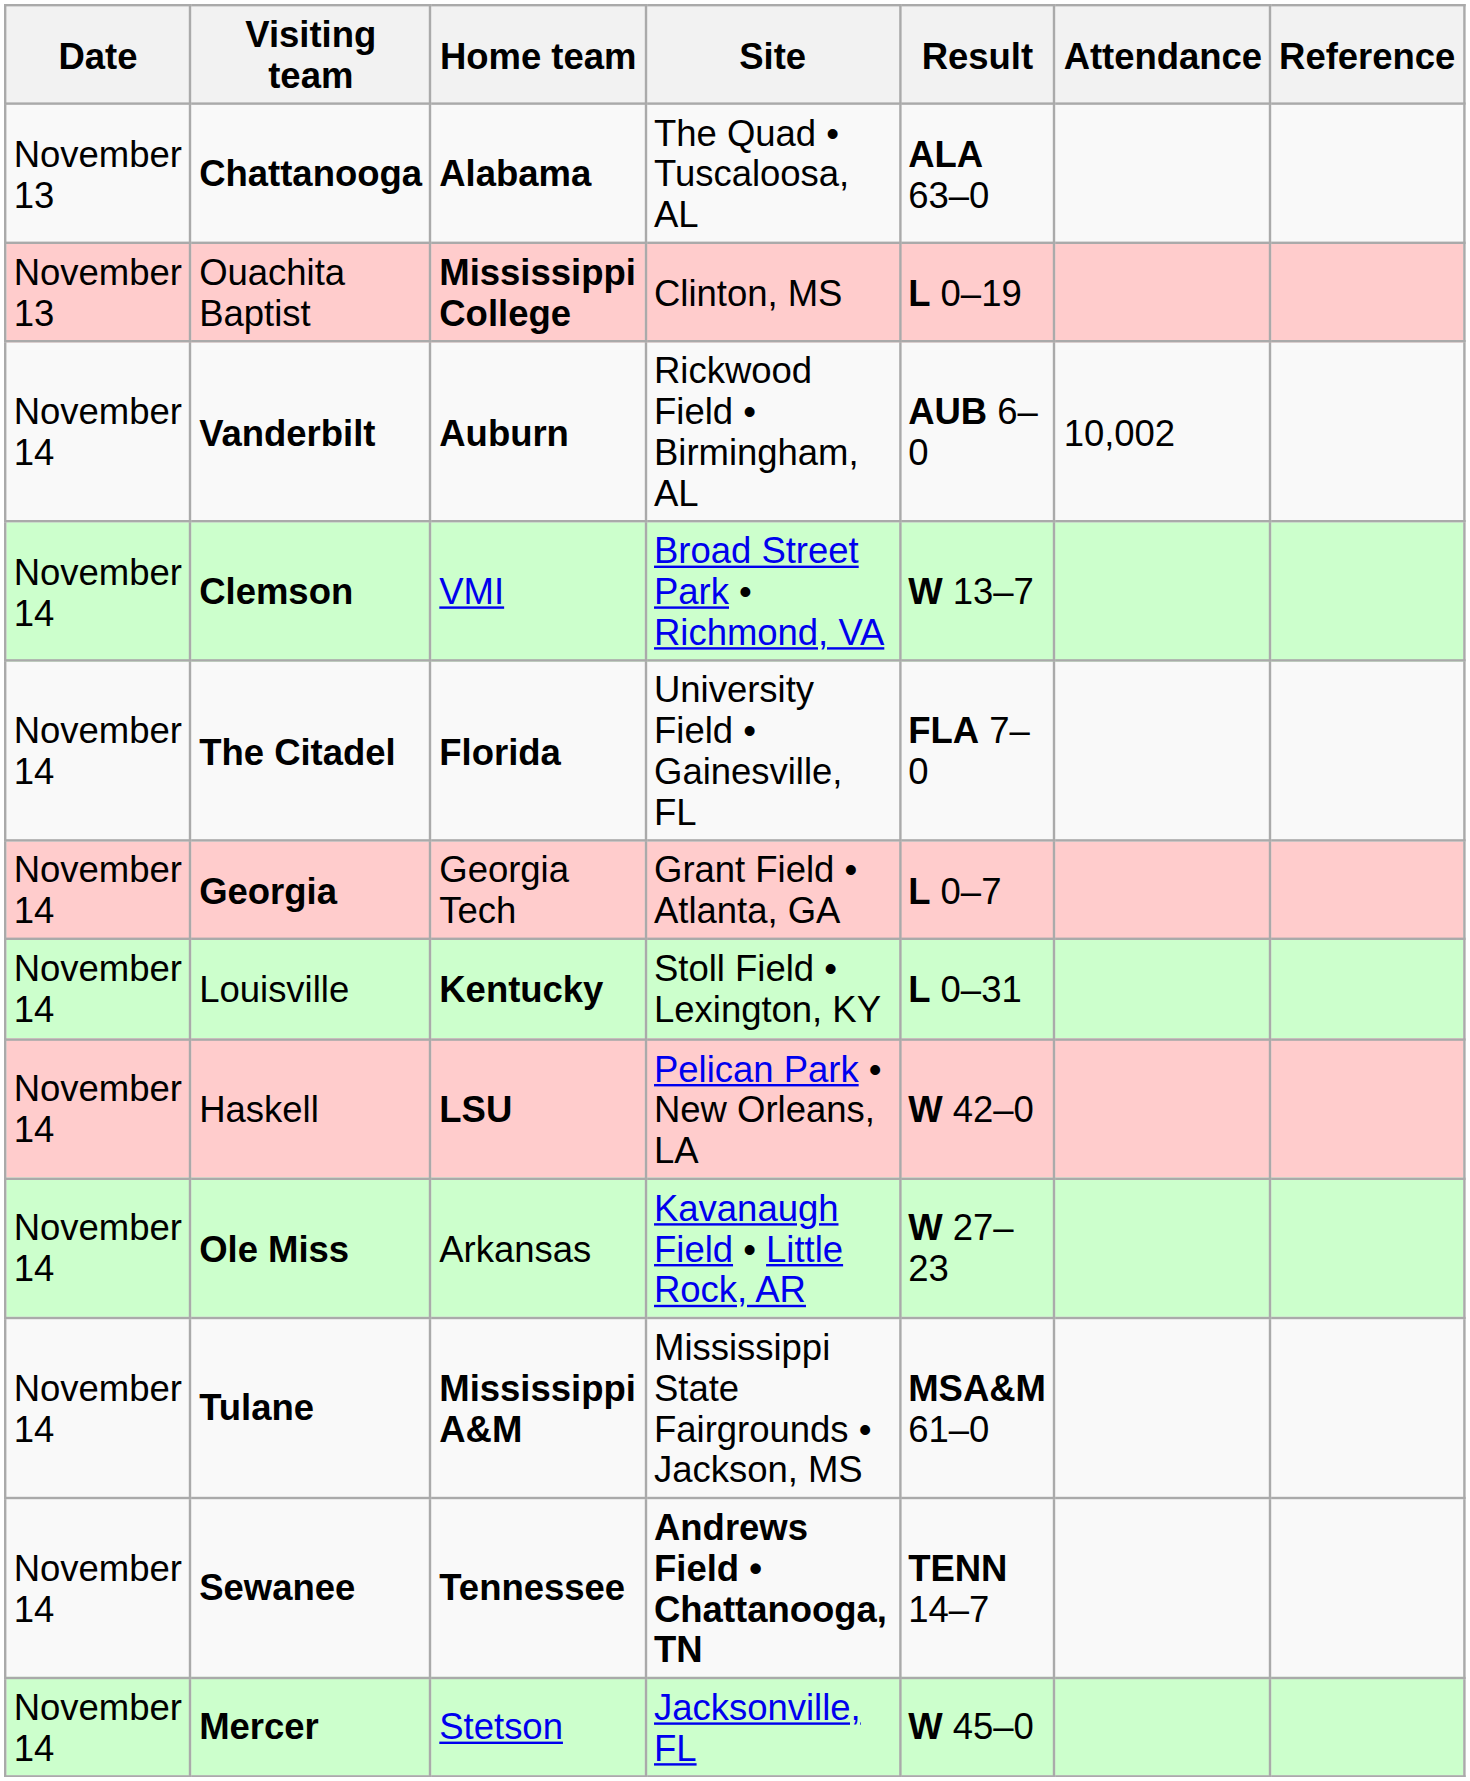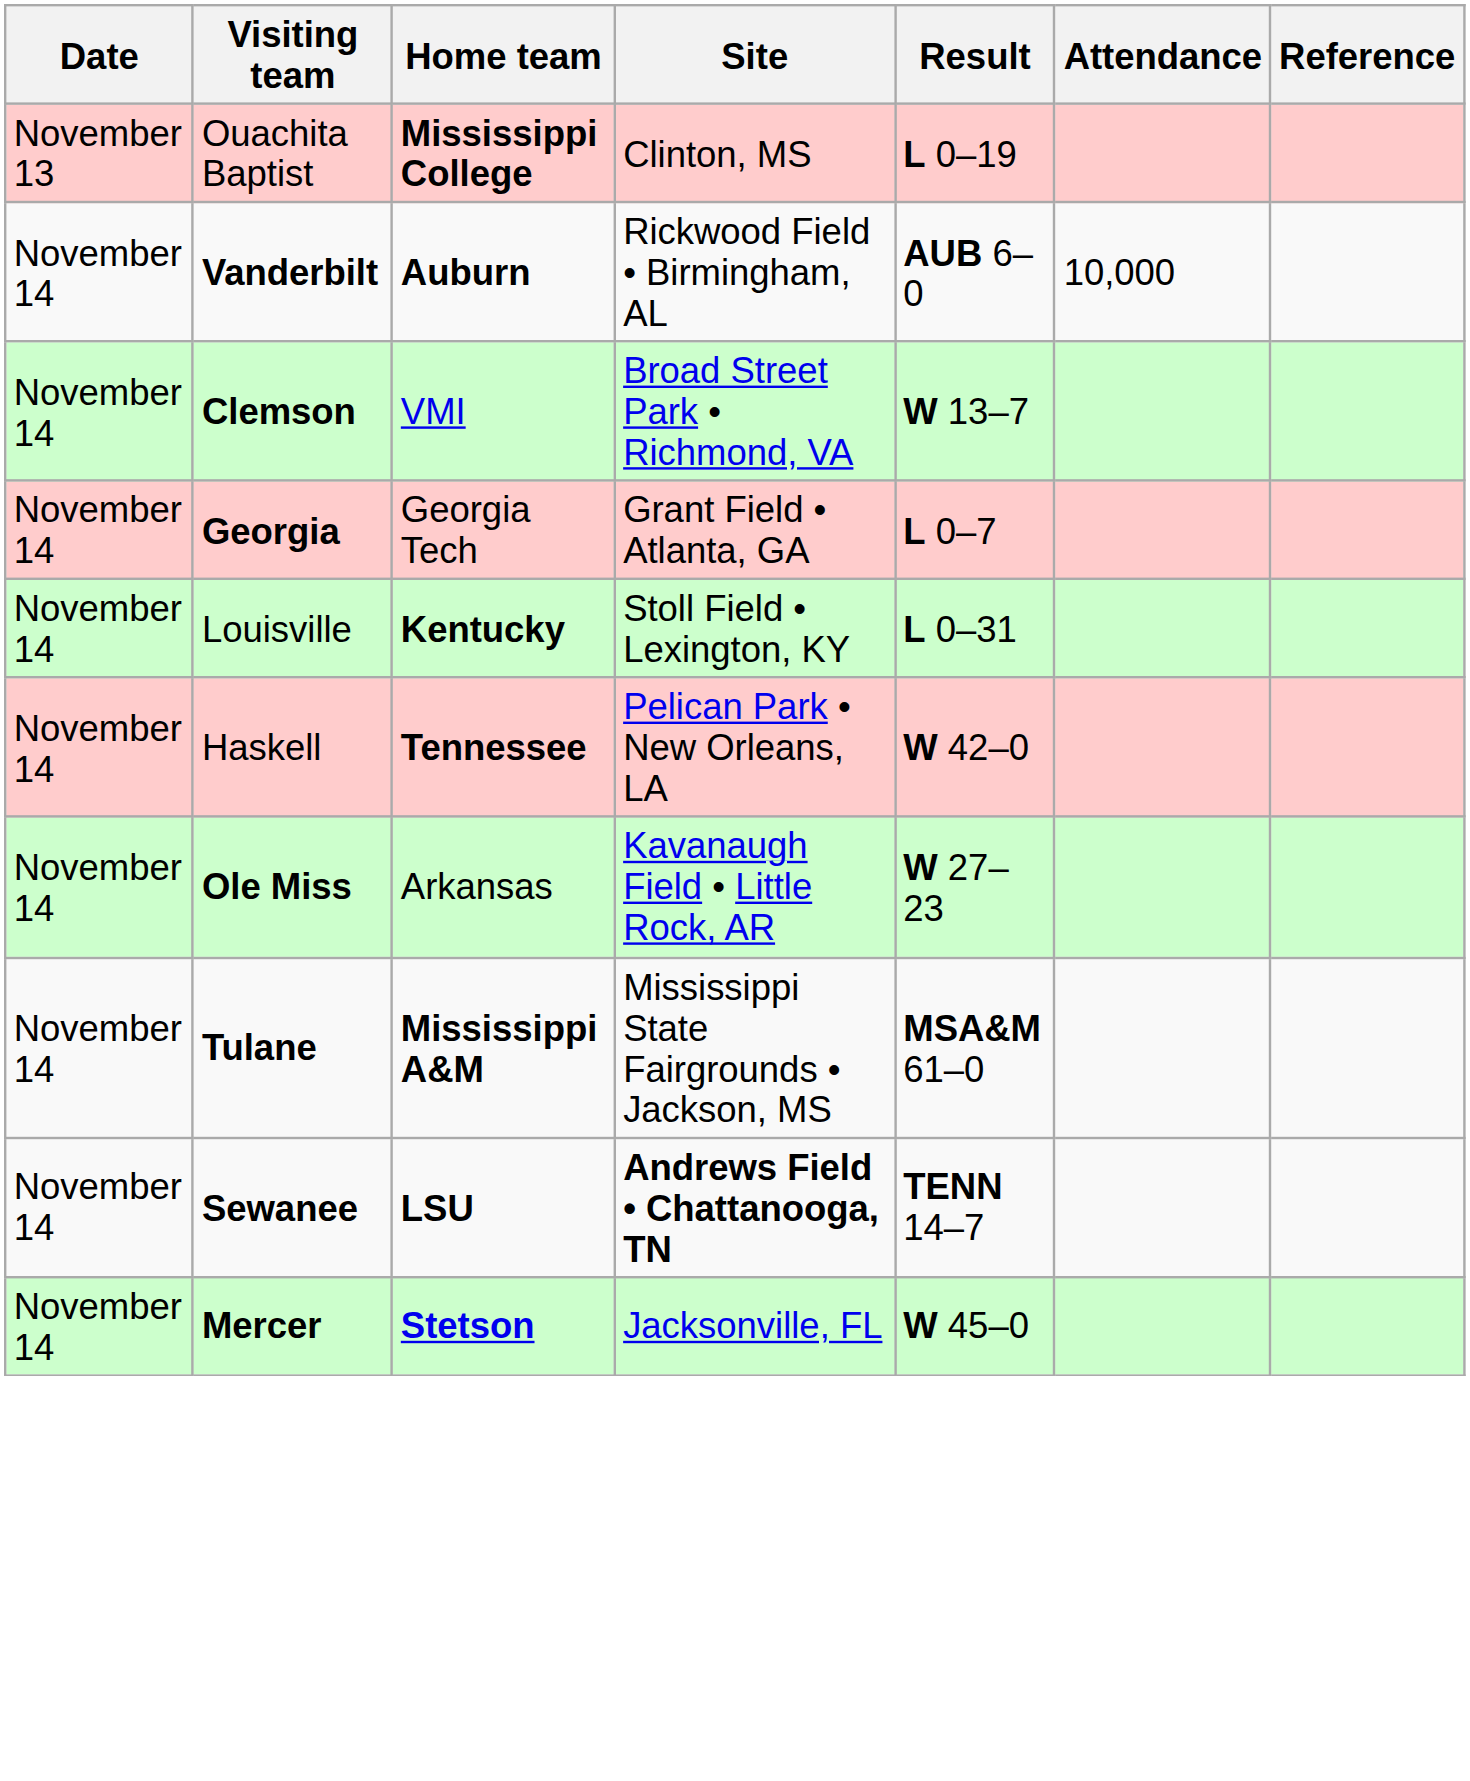- row: November 13 | Chattanooga | Alabama | The Quad • Tuscaloosa, AL | ALA 63–0
Vanderbilt | Attendance: 10,002 -> 10,000
- row: November 14 | The Citadel | Florida | University Field • Gainesville, FL | FLA 7–0
Haskell | Home team: LSU -> Tennessee
Sewanee | Home team: Tennessee -> LSU
Mercer | Home team: normal -> bold
